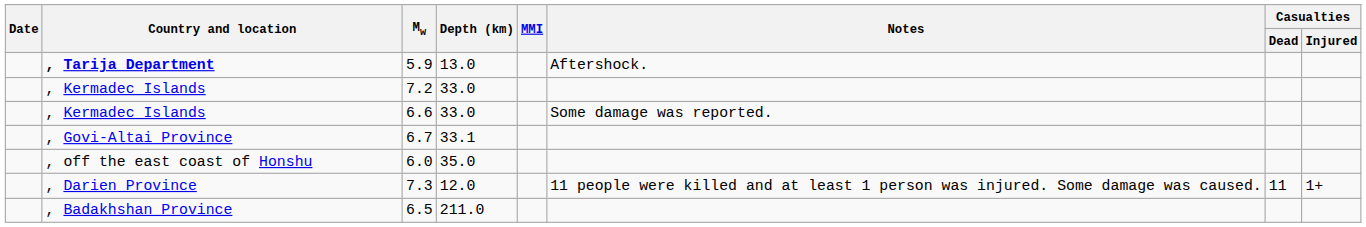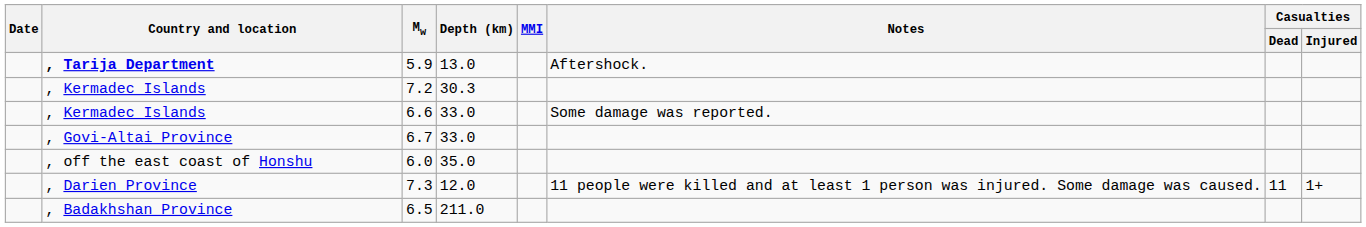7.2 | Depth (km): 33.0 -> 30.3
6.7 | Depth (km): 33.1 -> 33.0
